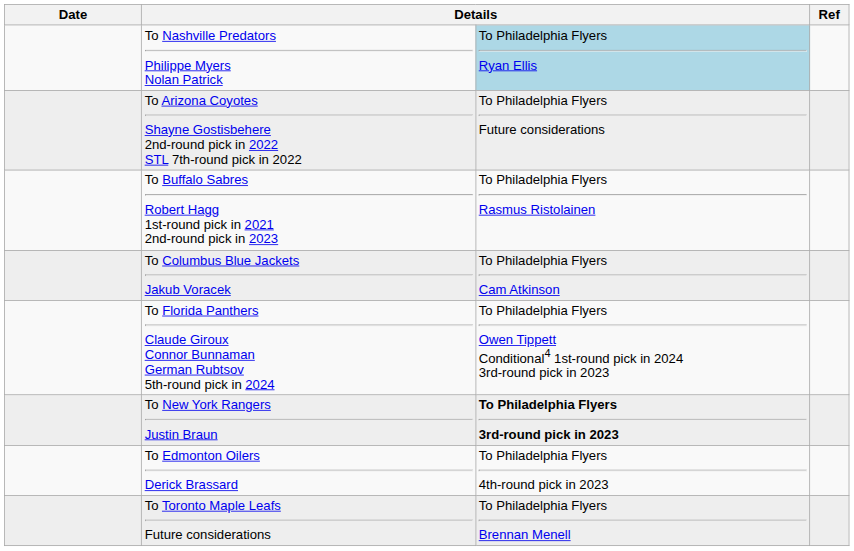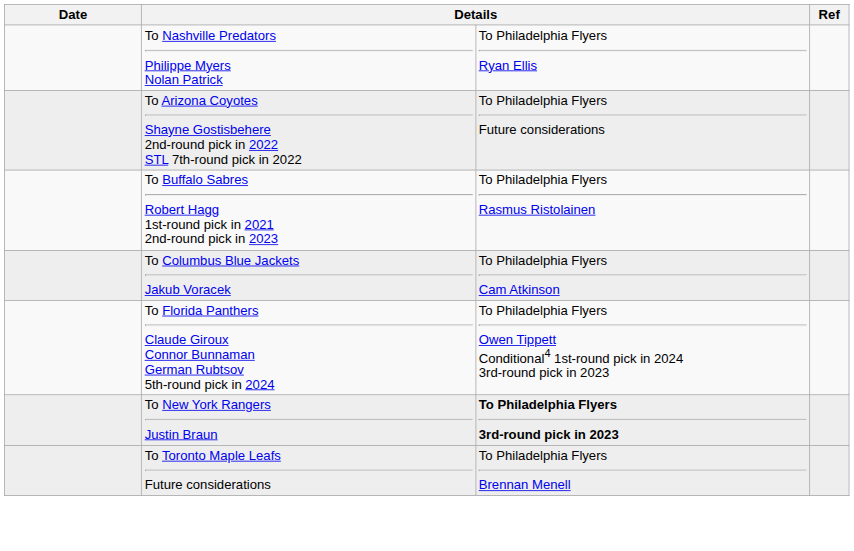To Nashville Predators Philippe Myers Nolan Patrick | column 3: lightblue background -> no background
- row: To Edmonton Oilers Derick Brassard | To Philadelphia Flyers 4th-round pick in 2023
